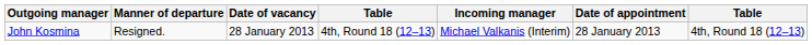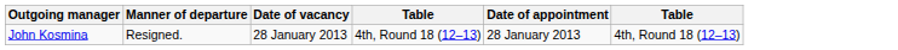- column: Incoming manager | Michael Valkanis (Interim)
